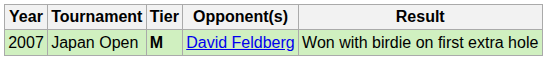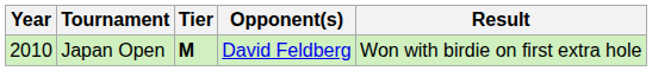Japan Open | Year: 2007 -> 2010
